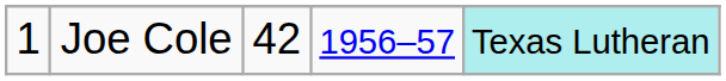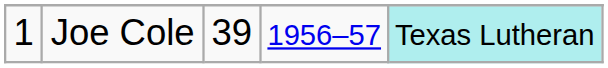Joe Cole | column 3: 42 -> 39
